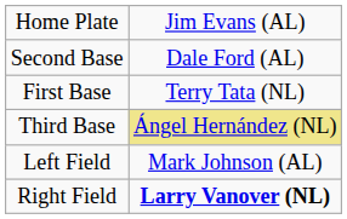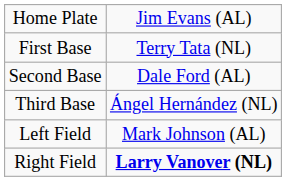rows swapped: First Base <-> Second Base
Third Base | column 2: khaki background -> no background
